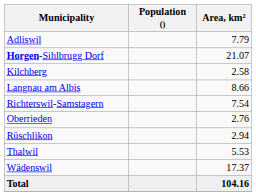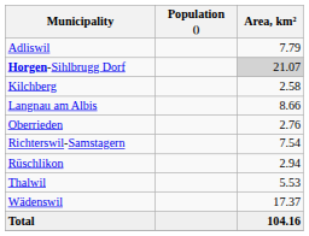Horgen-Sihlbrugg Dorf | Area, km²: no background -> lightgrey background
rows swapped: Oberrieden <-> Richterswil-Samstagern
